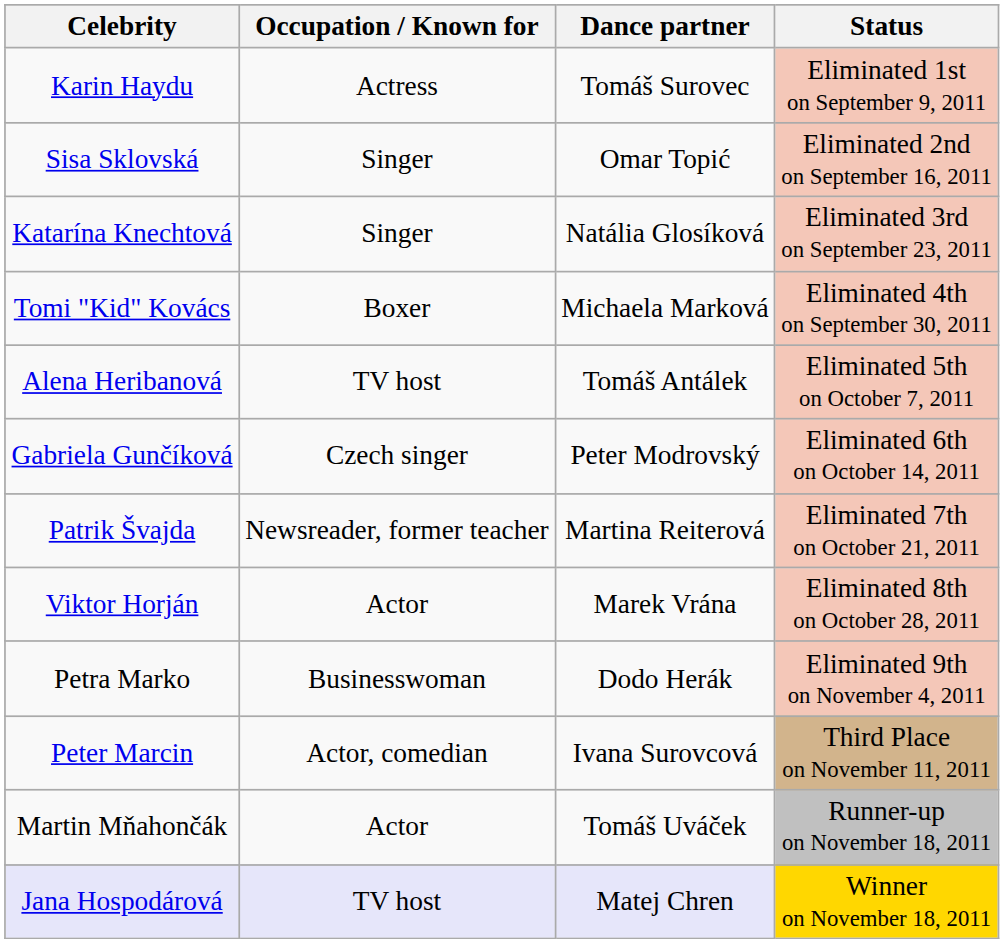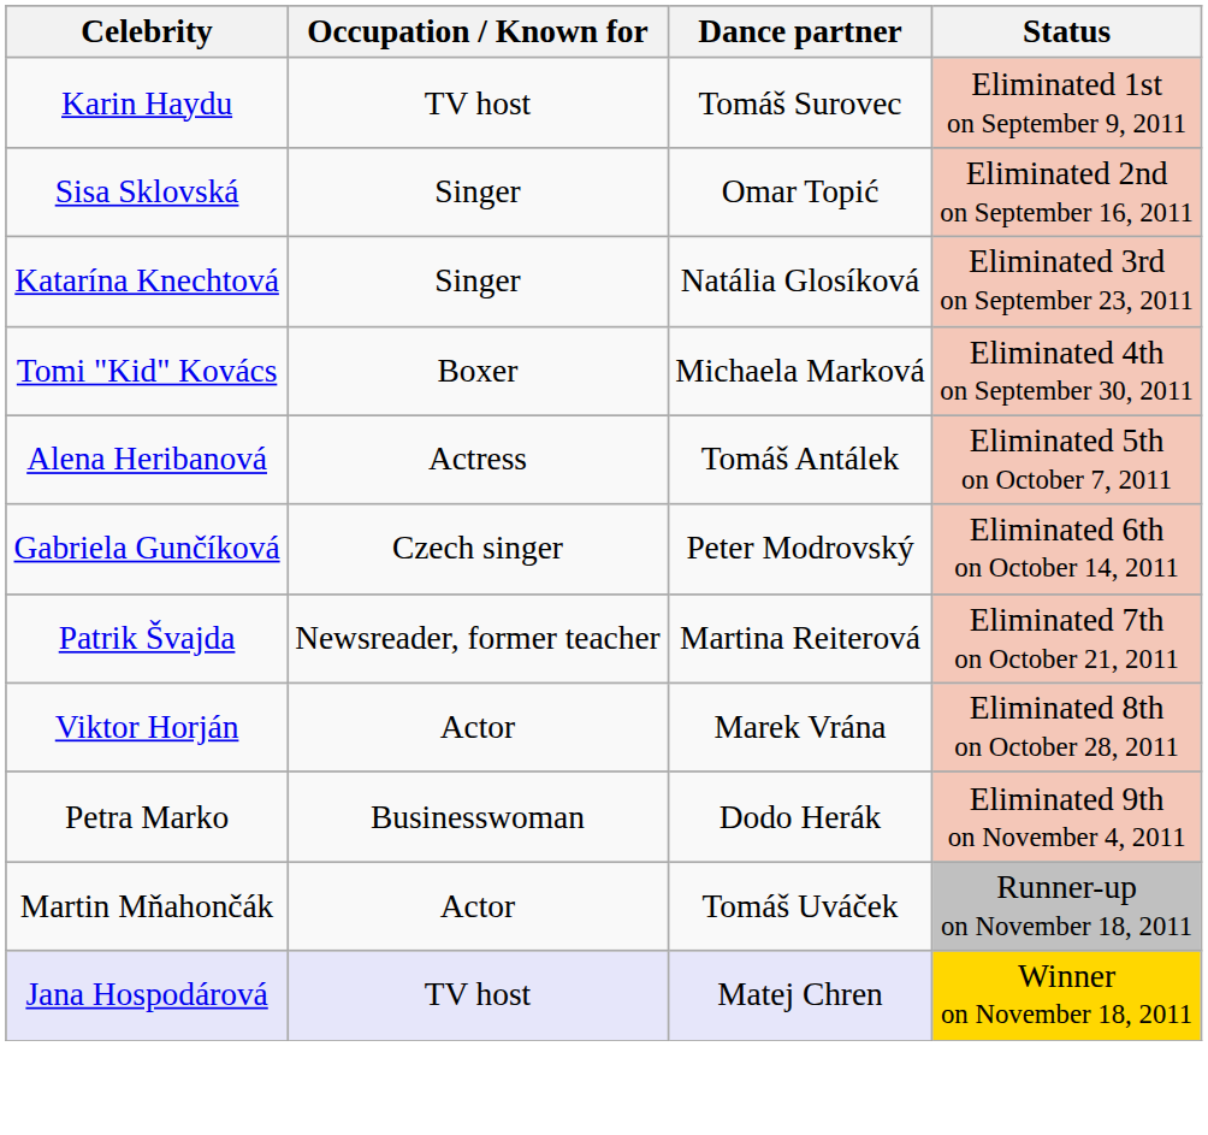Karin Haydu | Occupation / Known for: Actress -> TV host
Alena Heribanová | Occupation / Known for: TV host -> Actress
- row: Peter Marcin | Actor, comedian | Ivana Surovcová | Third Place on November 11, 2011
